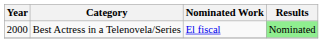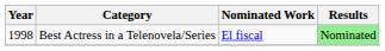Best Actress in a Telenovela/Series | Year: 2000 -> 1998
